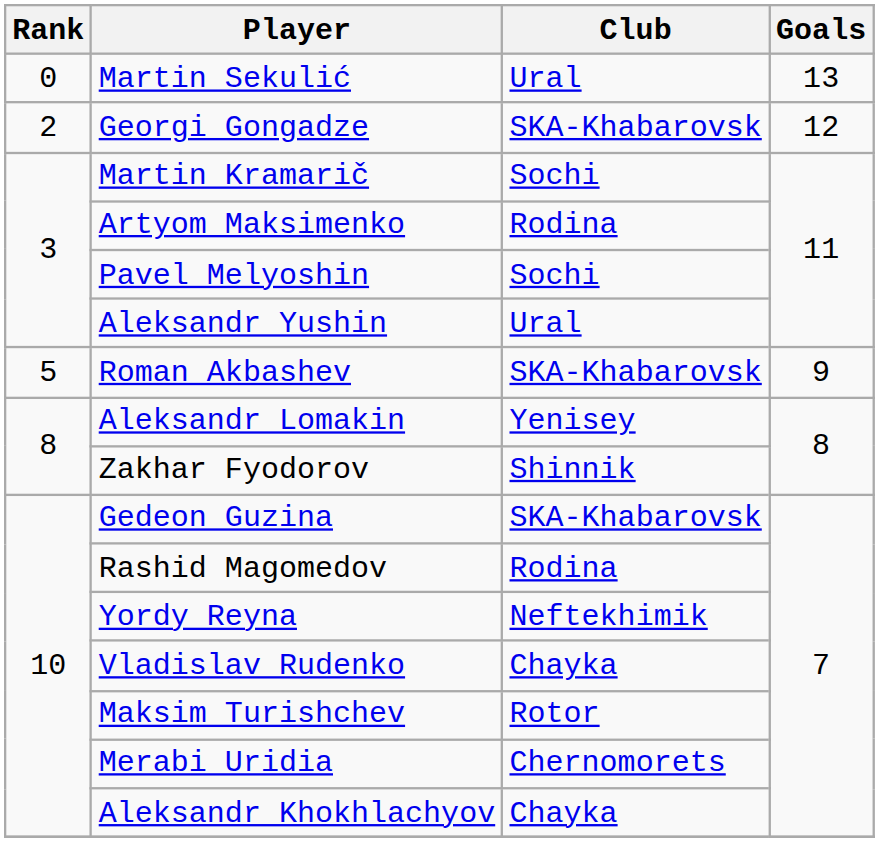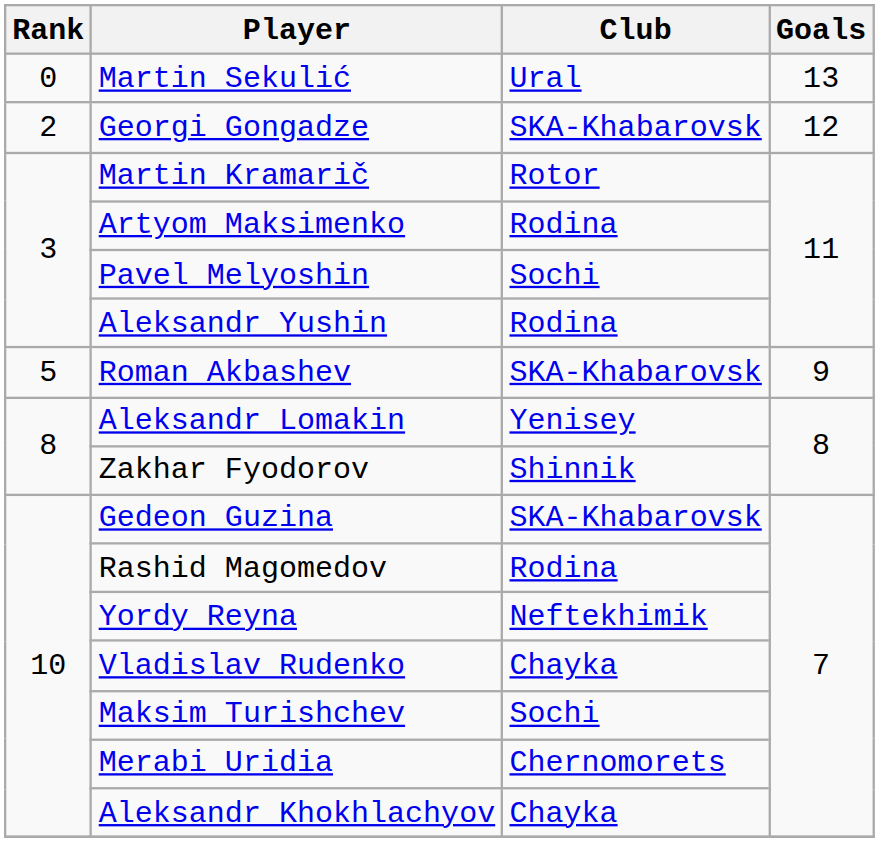Martin Kramarič | Club: Sochi -> Rotor
Aleksandr Yushin | Club: Ural -> Rodina
Maksim Turishchev | Club: Rotor -> Sochi
